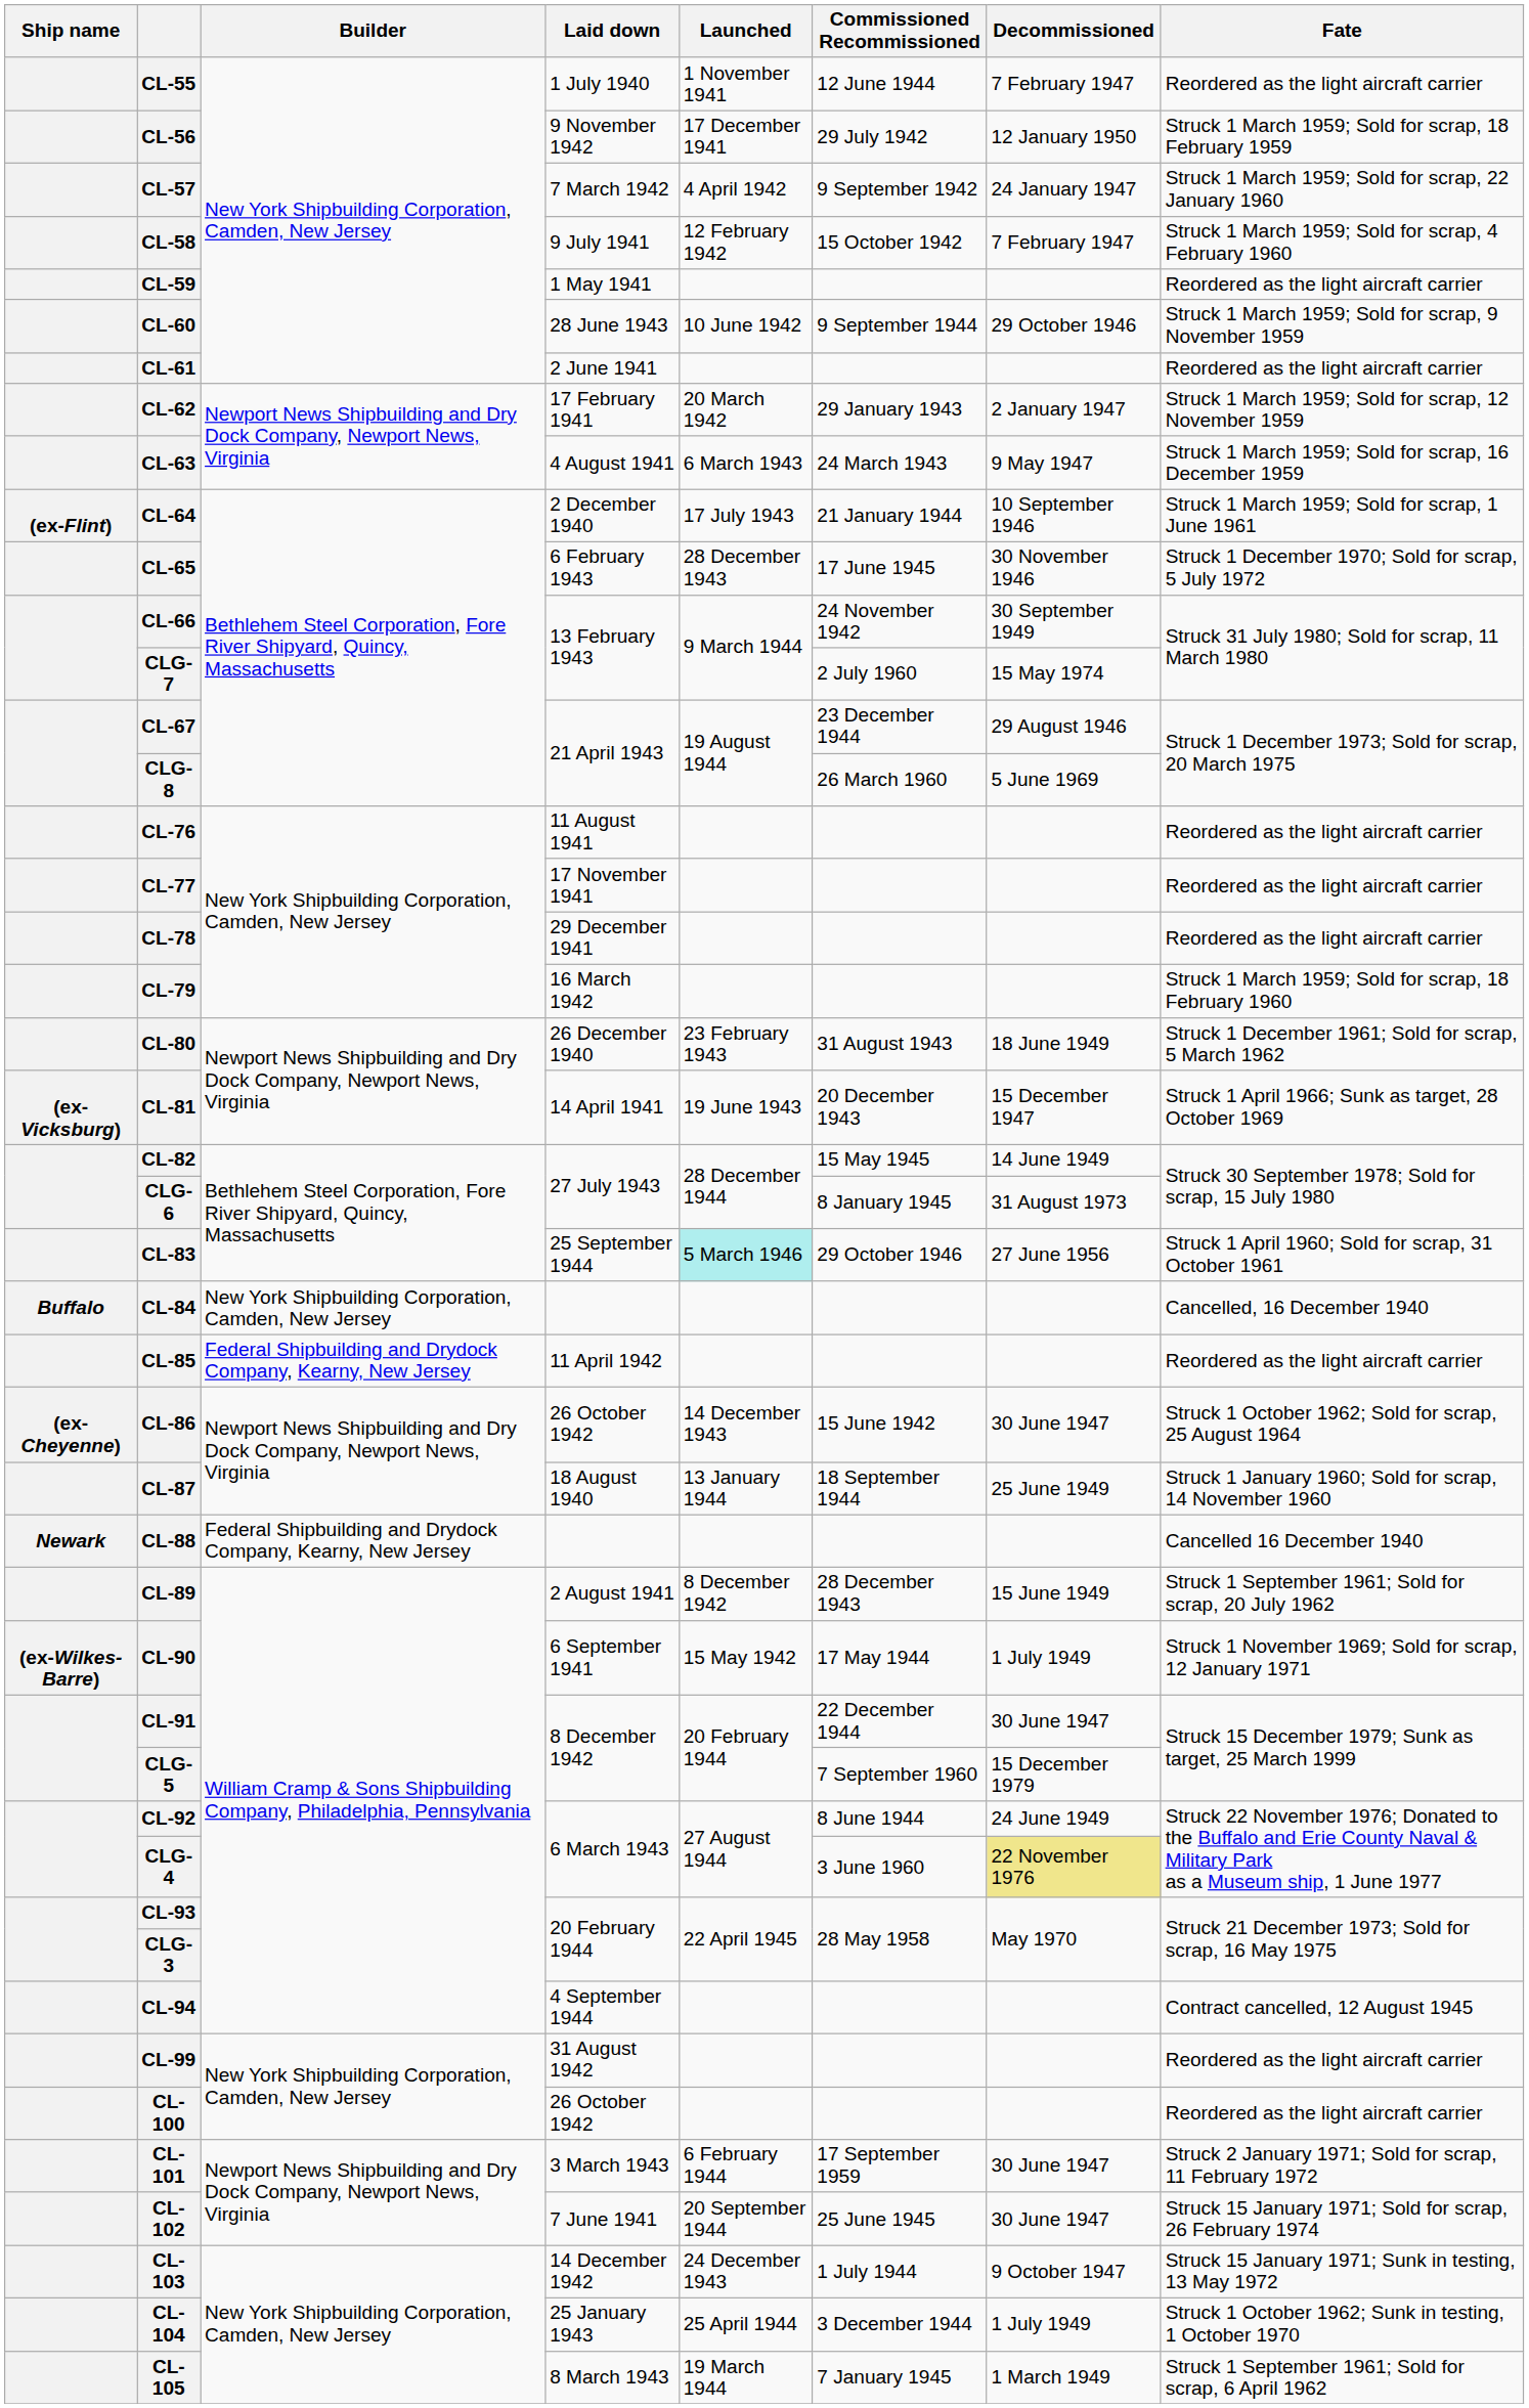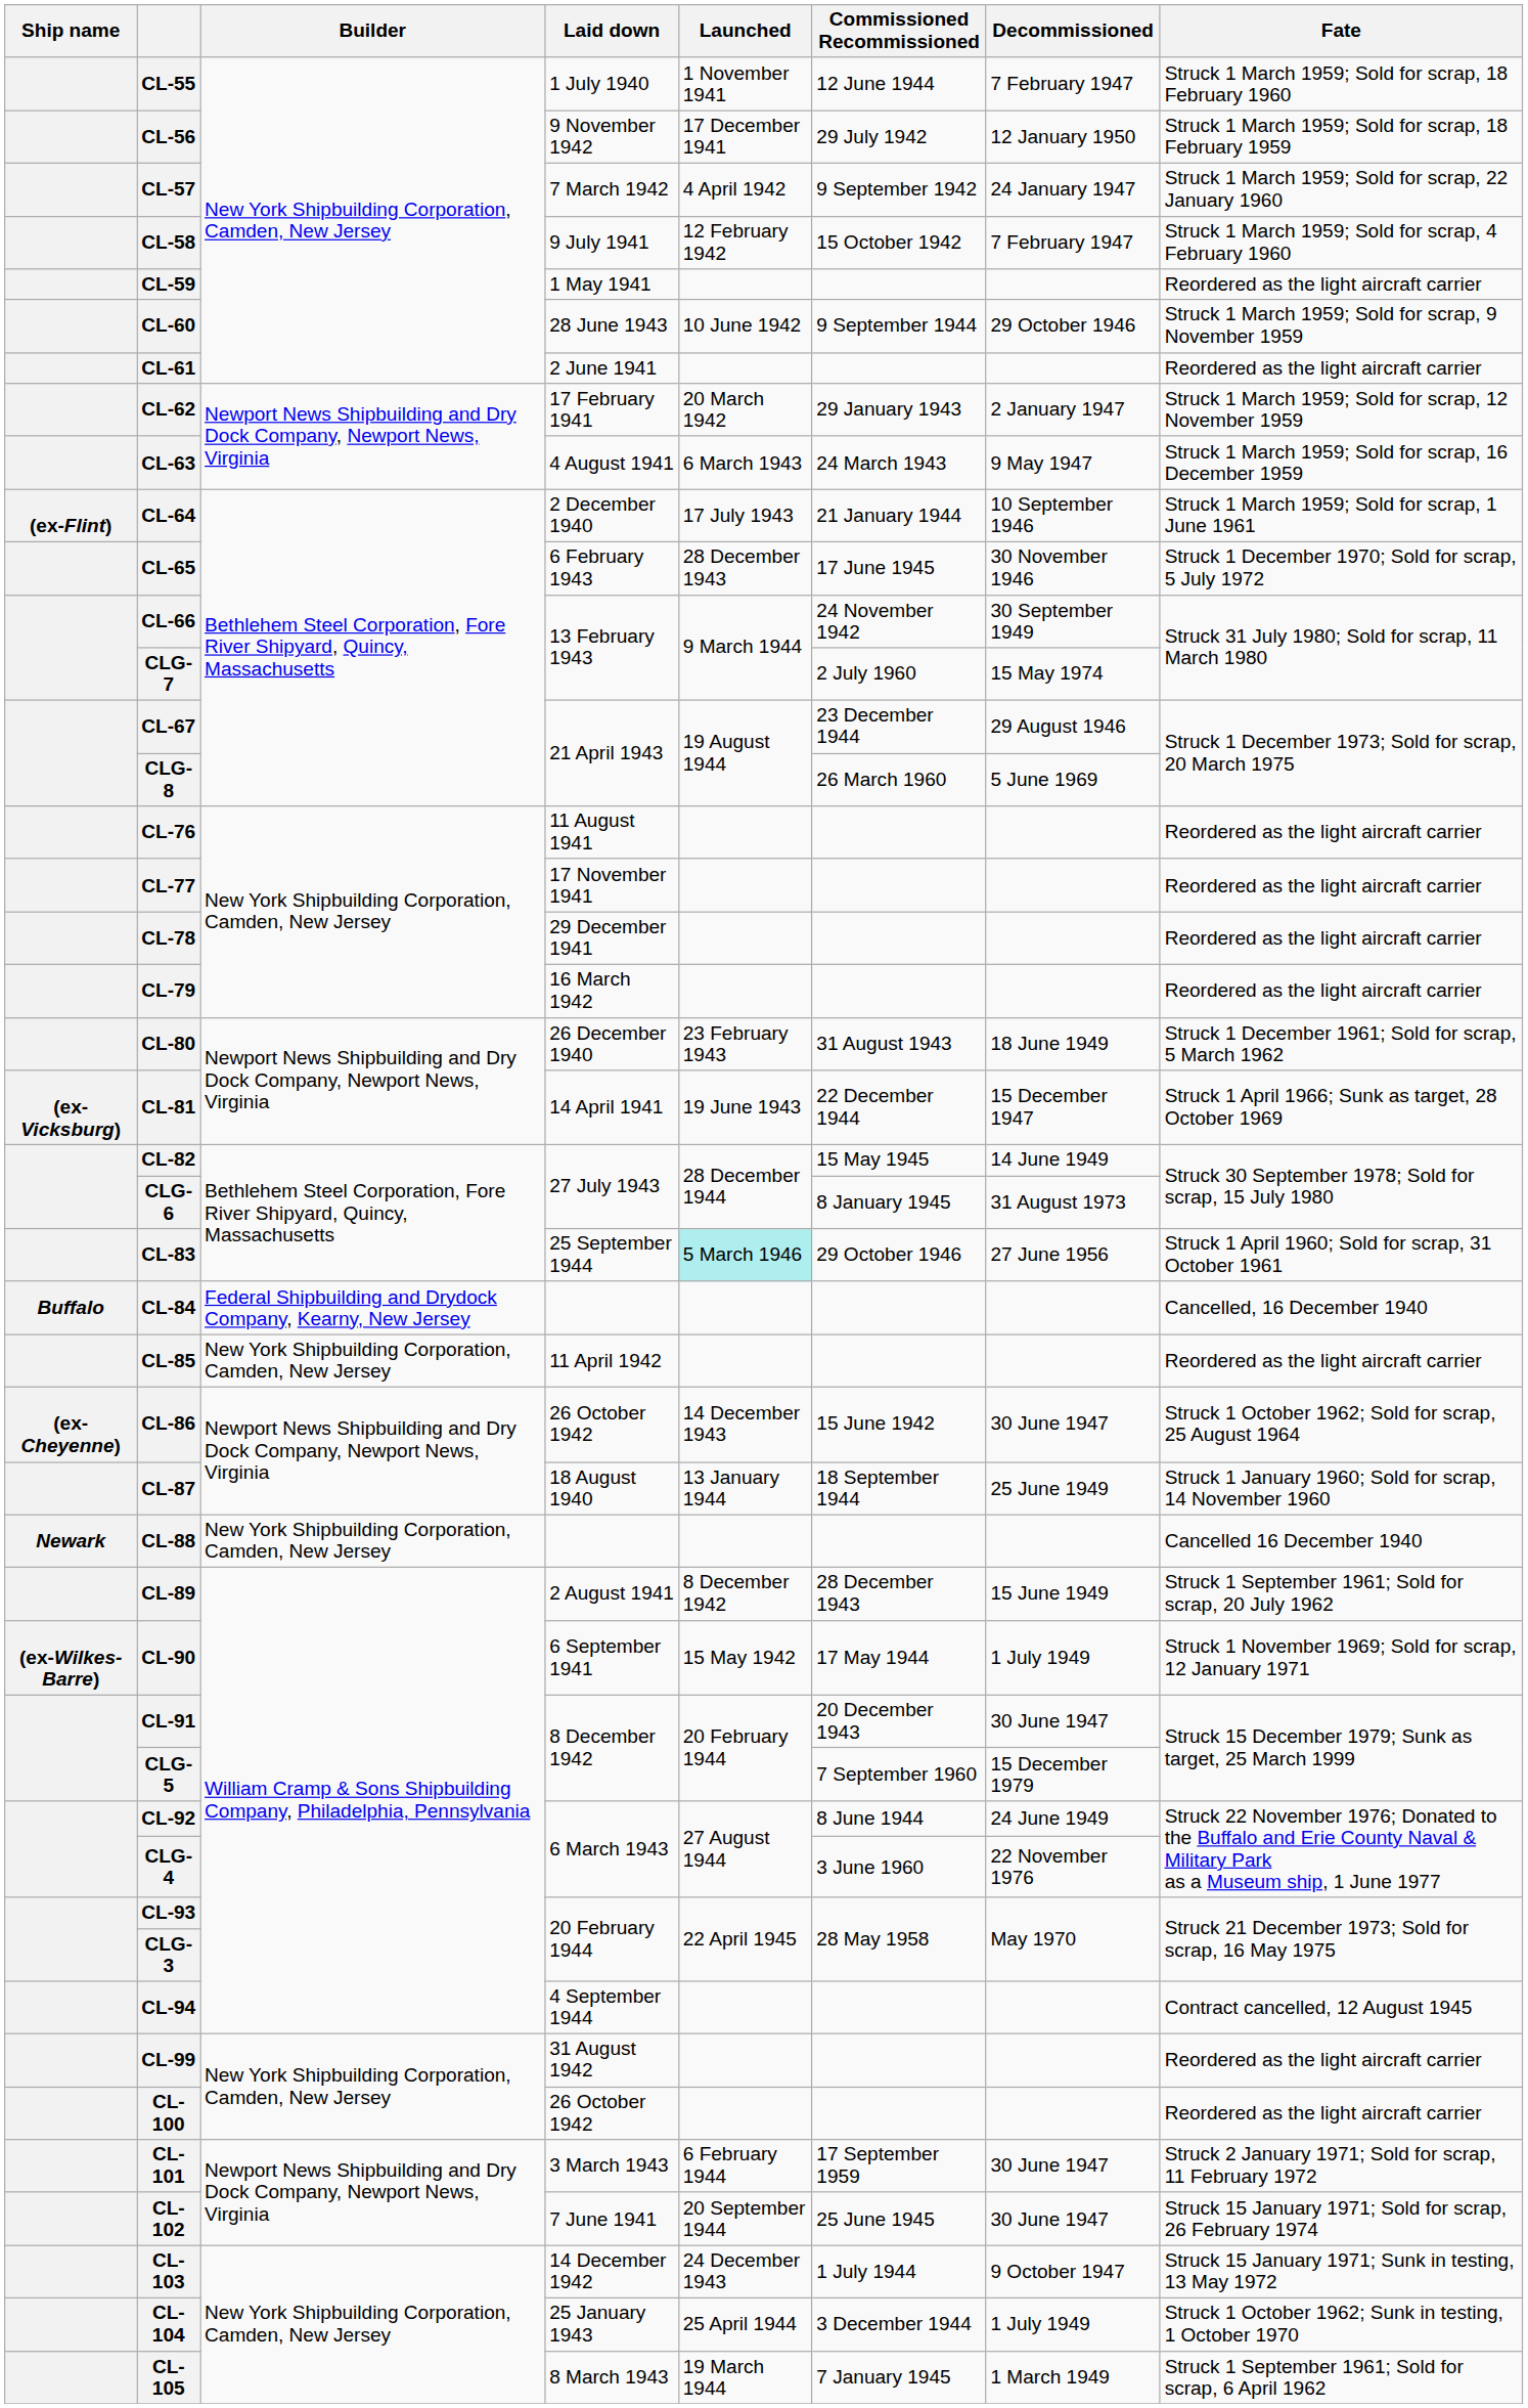CL-55 | Fate: Reordered as the light aircraft carrier -> Struck 1 March 1959; Sold for scrap, 18 February 1960
CL-79 | Fate: Struck 1 March 1959; Sold for scrap, 18 February 1960 -> Reordered as the light aircraft carrier
CL-81 | Commissioned Recommissioned: 20 December 1943 -> 22 December 1944
CL-84 | Builder: New York Shipbuilding Corporation, Camden, New Jersey -> Federal Shipbuilding and Drydock Company, Kearny, New Jersey
CL-85 | Builder: Federal Shipbuilding and Drydock Company, Kearny, New Jersey -> New York Shipbuilding Corporation, Camden, New Jersey
CL-88 | Builder: Federal Shipbuilding and Drydock Company, Kearny, New Jersey -> New York Shipbuilding Corporation, Camden, New Jersey
CL-91 | Commissioned Recommissioned: 22 December 1944 -> 20 December 1943
CLG- 4 | Decommissioned: khaki background -> no background
